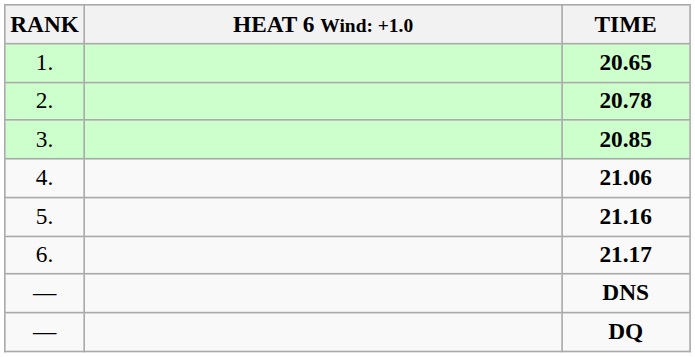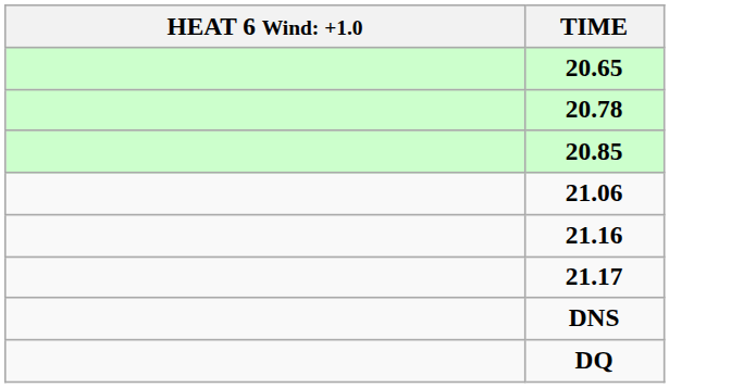- column: RANK | 1. | 2. | 3. | 4. | 5. | 6. | — | —
